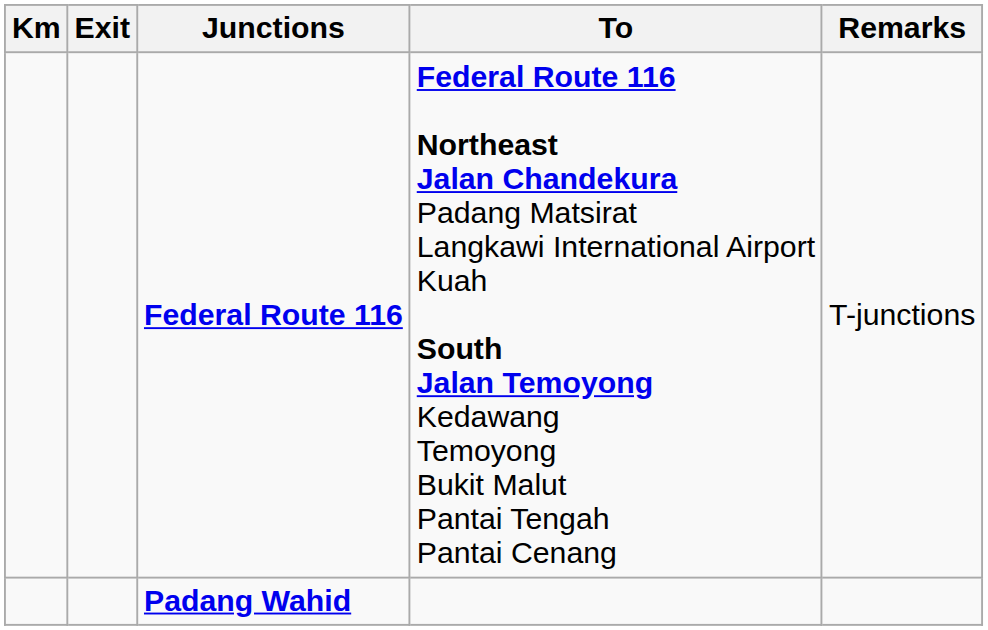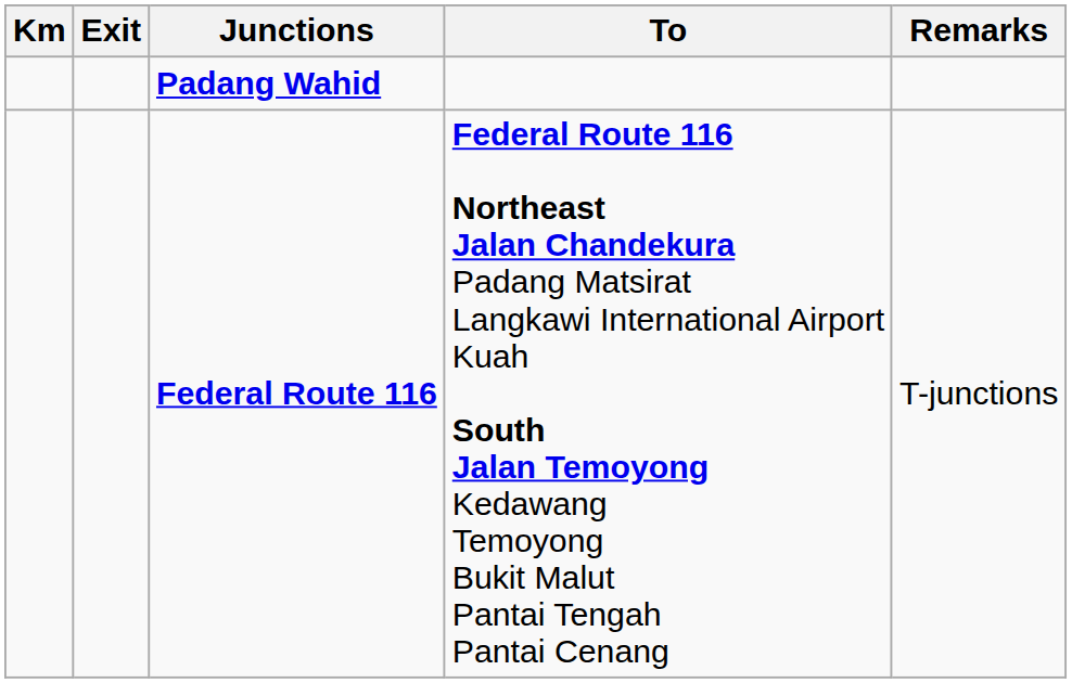rows swapped: Padang Wahid <-> Federal Route 116
